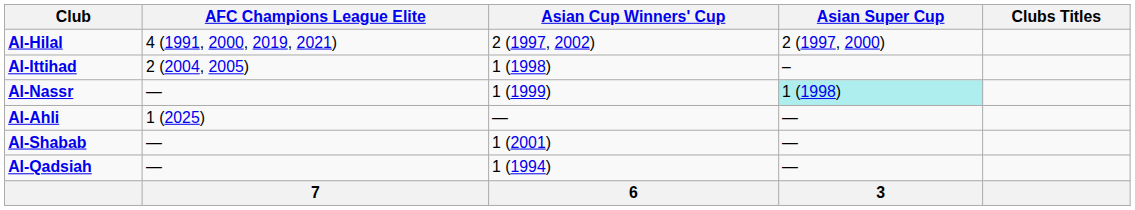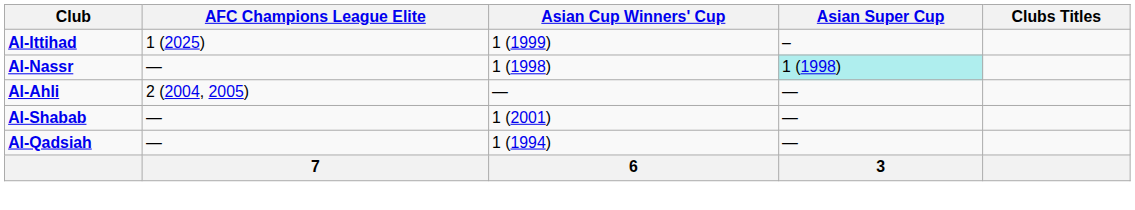- row: Al-Hilal | 4 (1991, 2000, 2019, 2021) | 2 (1997, 2002) | 2 (1997, 2000)
Al-Ittihad | AFC Champions League Elite: 2 (2004, 2005) -> 1 (2025)
Al-Ittihad | Asian Cup Winners' Cup: 1 (1998) -> 1 (1999)
Al-Nassr | Asian Cup Winners' Cup: 1 (1999) -> 1 (1998)
Al-Ahli | AFC Champions League Elite: 1 (2025) -> 2 (2004, 2005)
